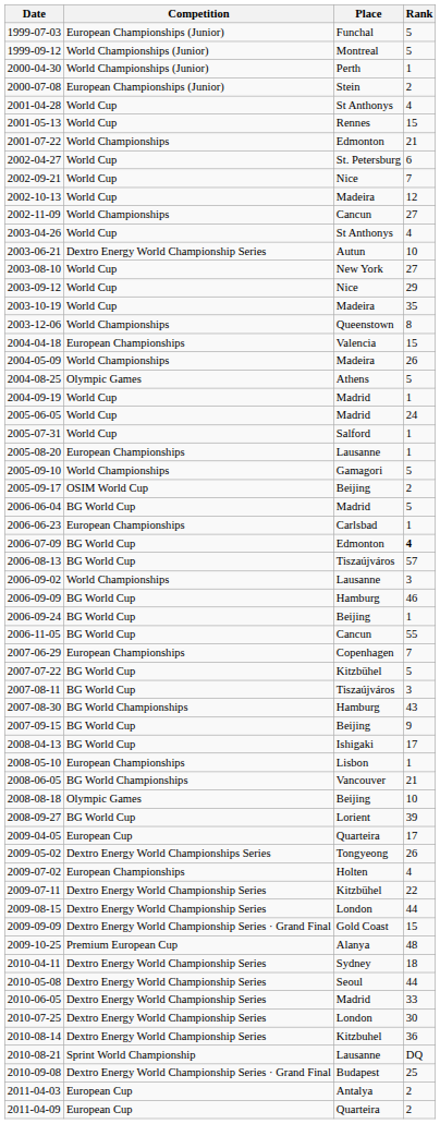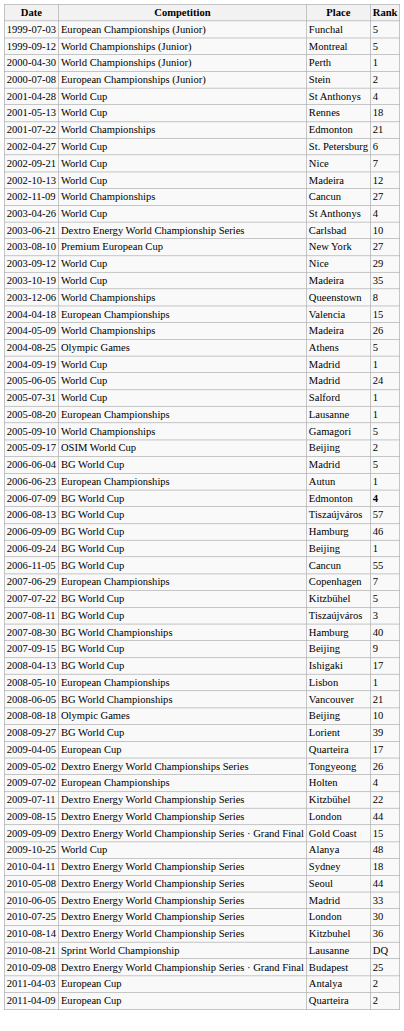2001-05-13 | Rank: 15 -> 18
2003-06-21 | Place: Autun -> Carlsbad
2003-08-10 | Competition: World Cup -> Premium European Cup
2006-06-23 | Place: Carlsbad -> Autun
- row: 2006-09-02 | World Championships | Lausanne | 3
2007-08-30 | Rank: 43 -> 40
2009-10-25 | Competition: Premium European Cup -> World Cup
